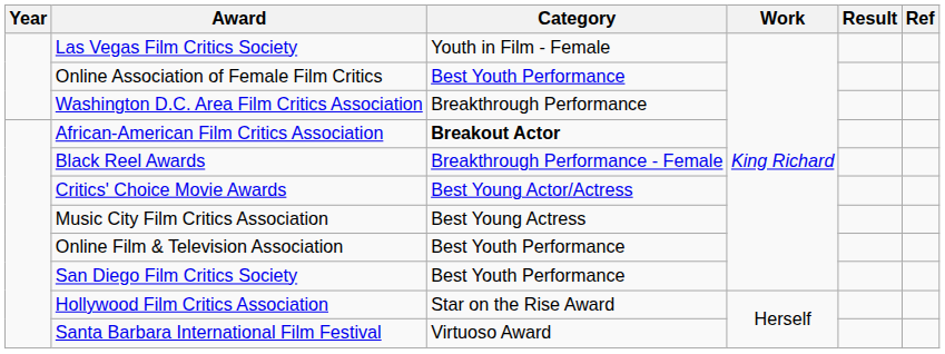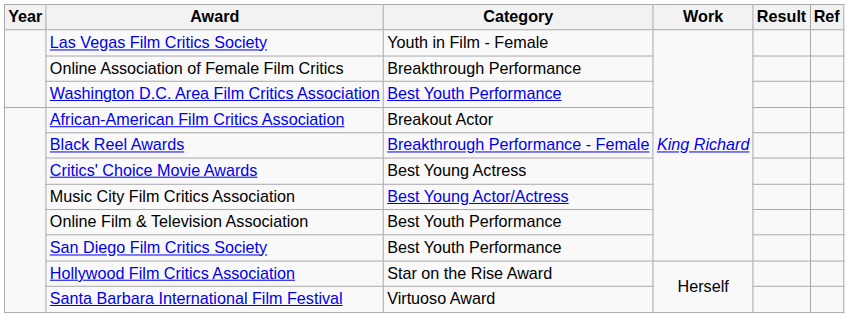Online Association of Female Film Critics | Category: Best Youth Performance -> Breakthrough Performance
Washington D.C. Area Film Critics Association | Category: Breakthrough Performance -> Best Youth Performance
African-American Film Critics Association | Category: bold -> normal
Critics' Choice Movie Awards | Category: Best Young Actor/Actress -> Best Young Actress
Music City Film Critics Association | Category: Best Young Actress -> Best Young Actor/Actress
